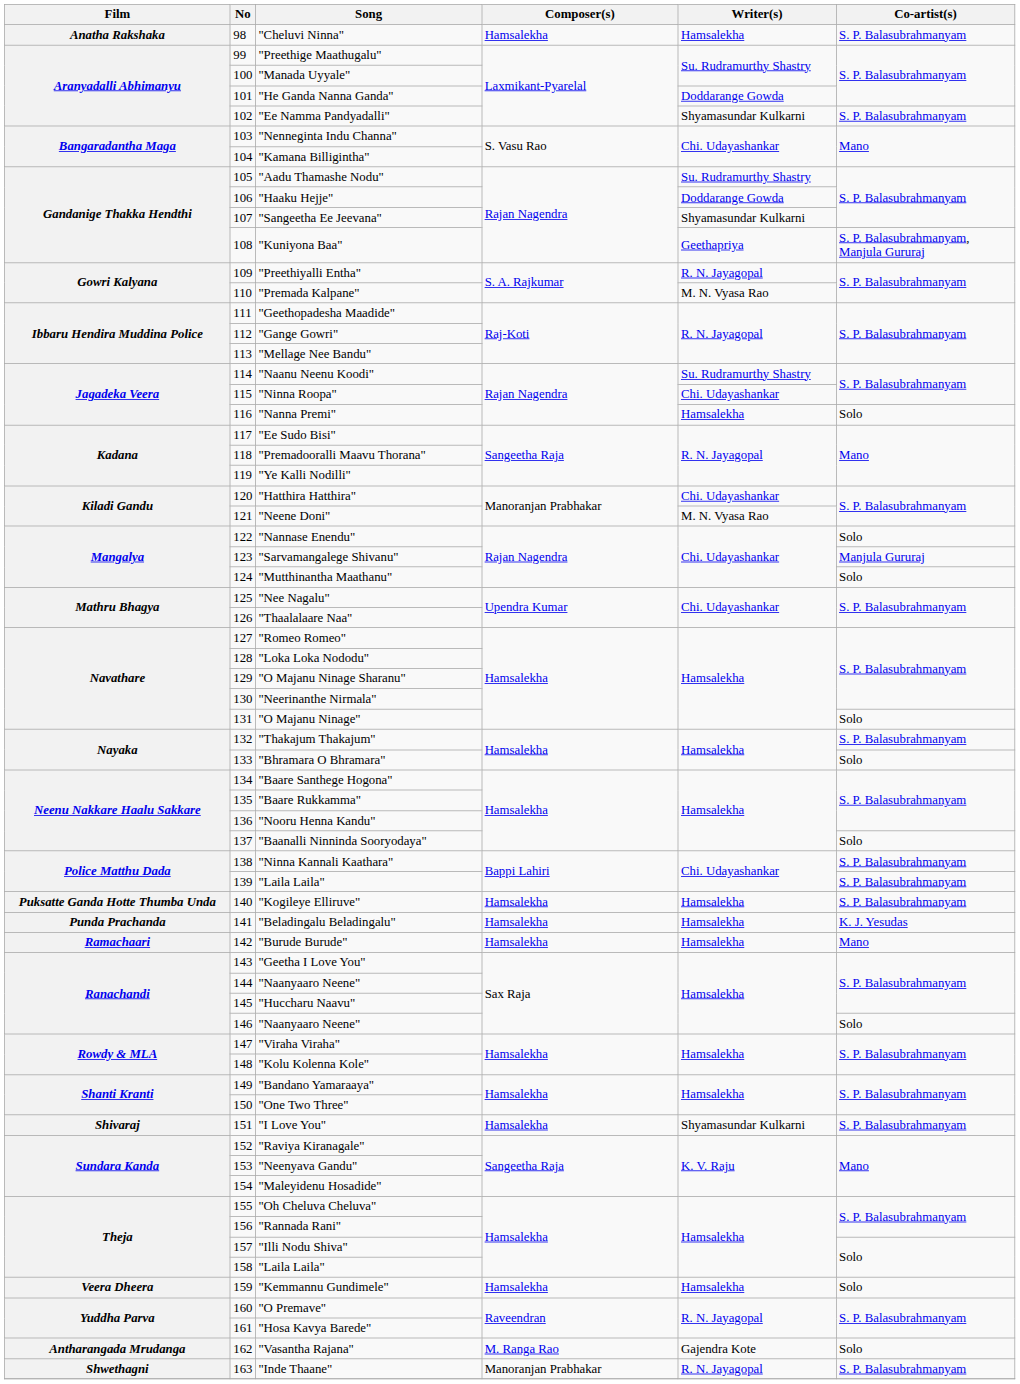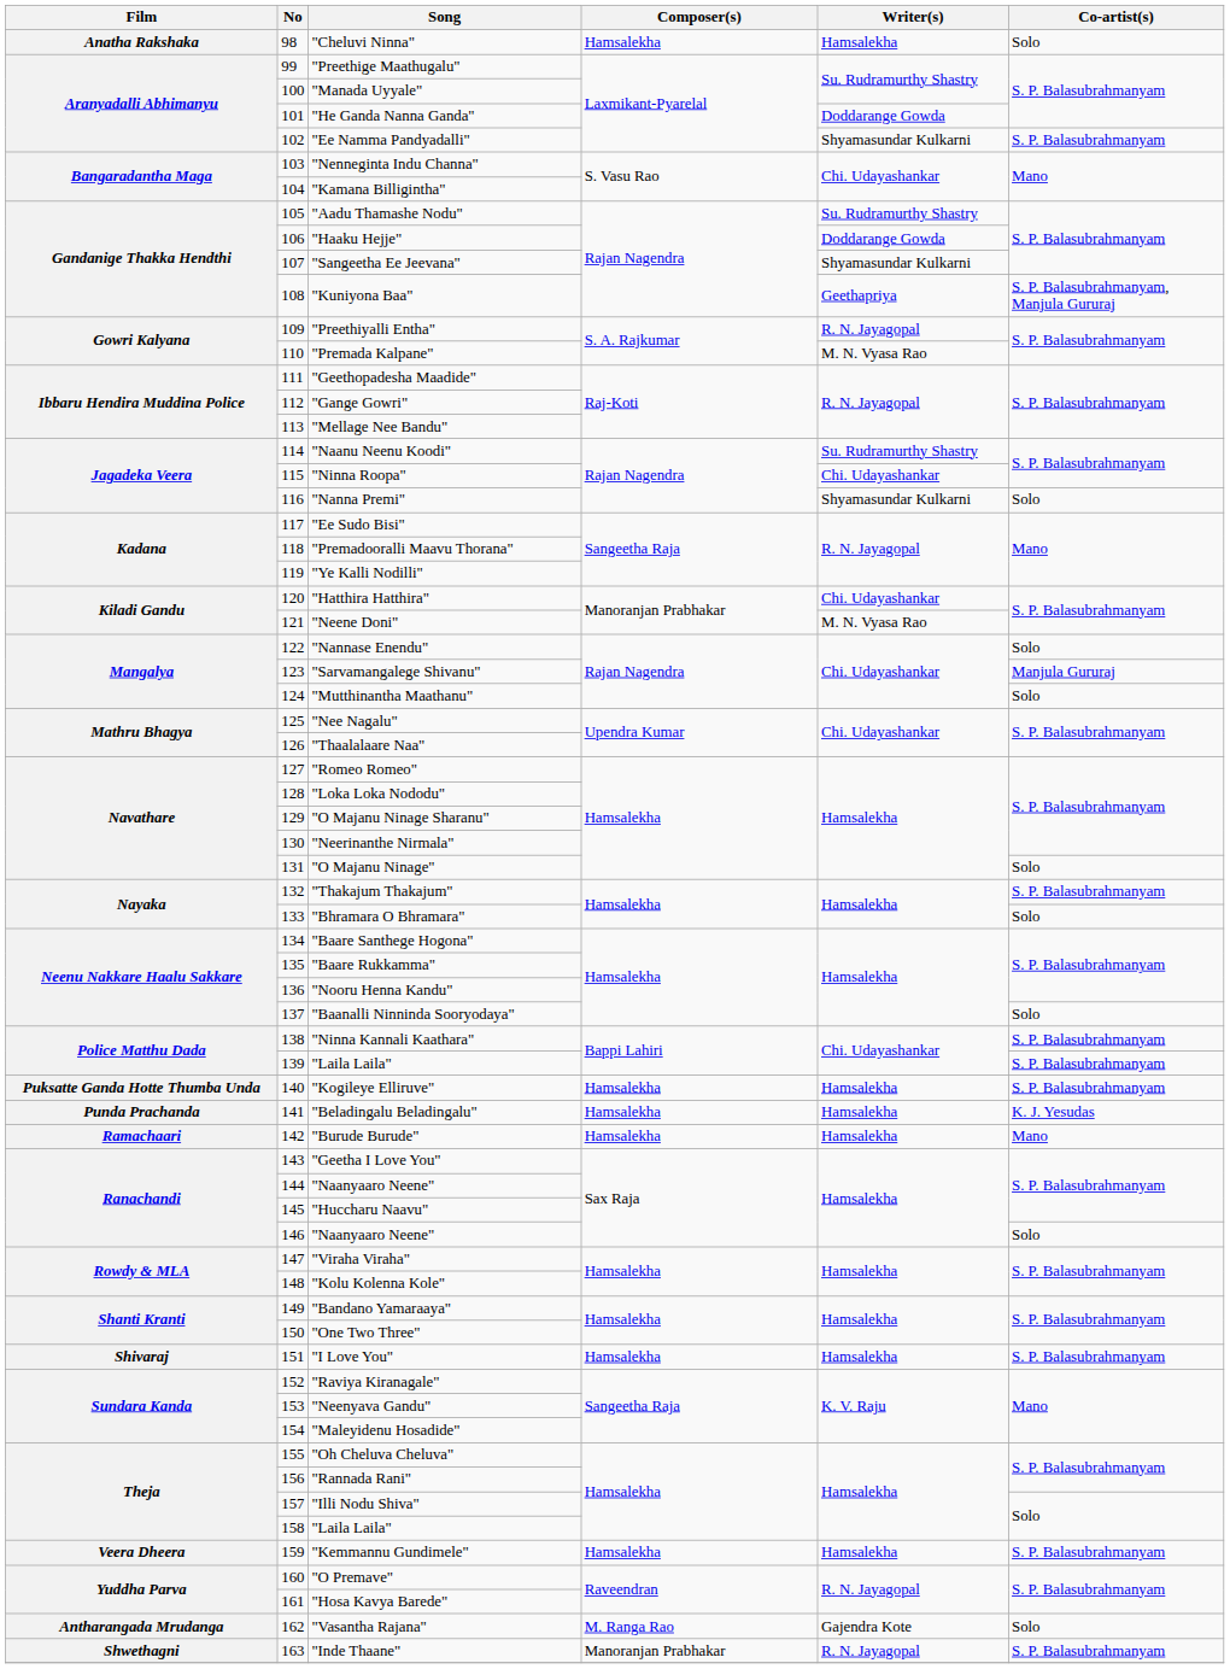"Cheluvi Ninna" | Co-artist(s): S. P. Balasubrahmanyam -> Solo
"Nanna Premi" | Writer(s): Hamsalekha -> Shyamasundar Kulkarni
"I Love You" | Writer(s): Shyamasundar Kulkarni -> Hamsalekha
"Kemmannu Gundimele" | Co-artist(s): Solo -> S. P. Balasubrahmanyam
